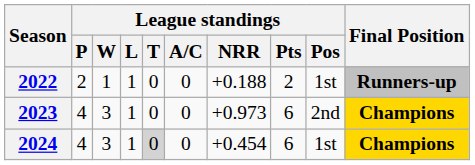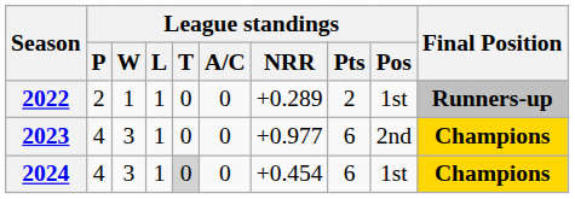2022 | League standings / NRR: +0.188 -> +0.289
2023 | League standings / NRR: +0.973 -> +0.977
